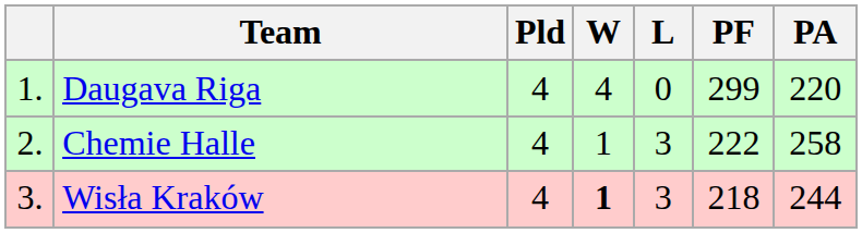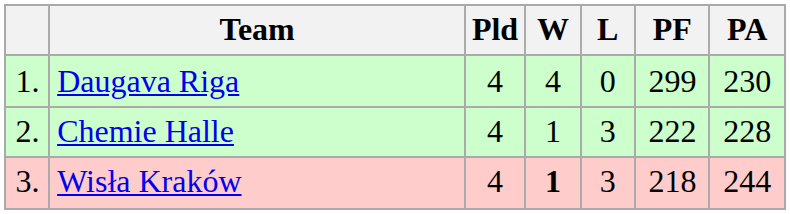Daugava Riga | PA: 220 -> 230
Chemie Halle | PA: 258 -> 228
